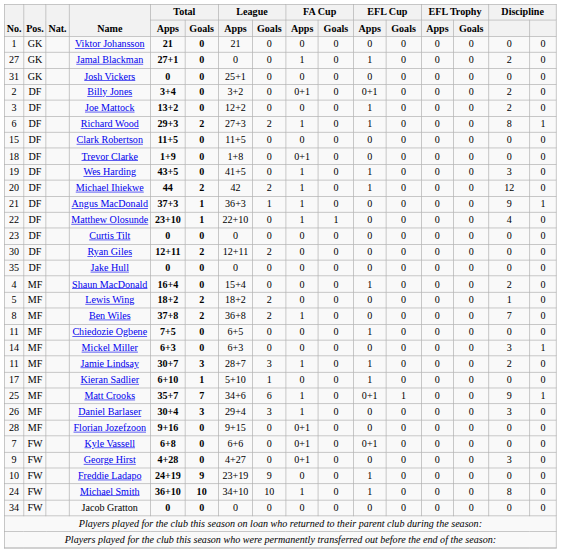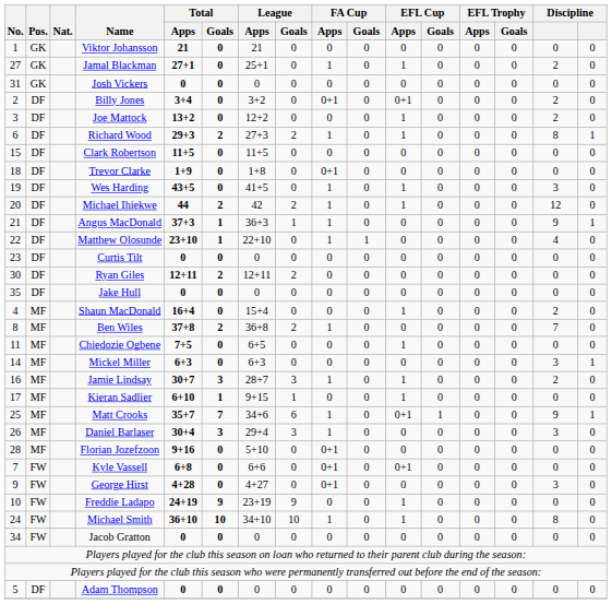Jamal Blackman | League / Apps: 0 -> 25+1
Josh Vickers | League / Apps: 25+1 -> 0
- row: 5 | MF | Lewis Wing | 18+2 | 2 | 18+2 | 2 | 0 | 0 | 0 | 0 | 0 | 0 | 1 | 0
Jamie Lindsay | No.: 11 -> 16
Kieran Sadlier | League / Apps: 5+10 -> 9+15
Florian Jozefzoon | League / Apps: 9+15 -> 5+10
+ row: 5 | DF | Adam Thompson | 0 | 0 | 0 | 0 | 0 | 0 | 0 | 0 | 0 | 0 | 0 | 0
